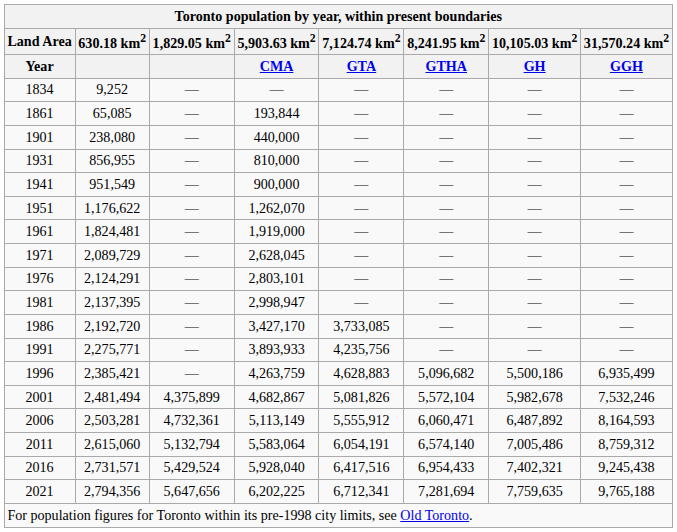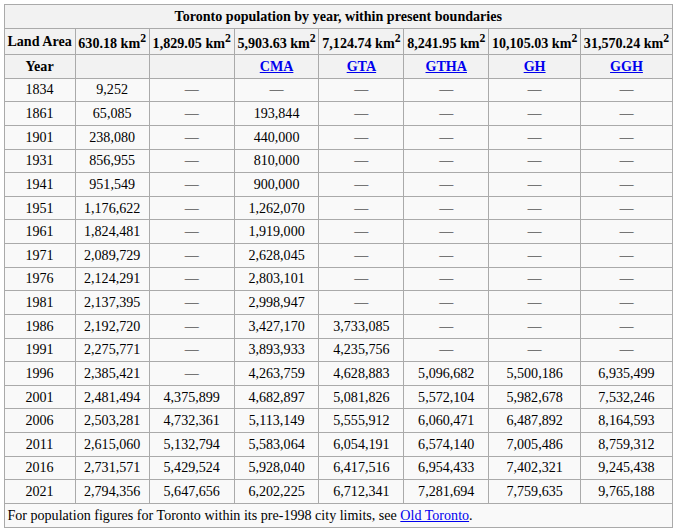2001 | 5,903.63 km2 / CMA: 4,682,867 -> 4,682,897
